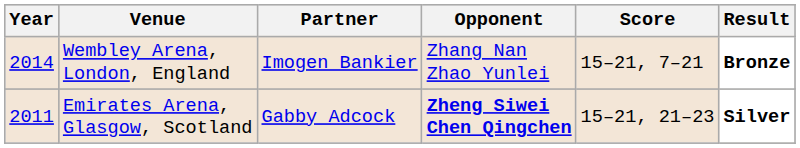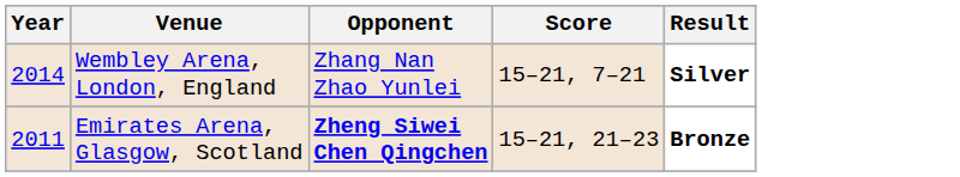- column: Partner | Imogen Bankier | Gabby Adcock
Wembley Arena, London, England | Result: Bronze -> Silver
Emirates Arena, Glasgow, Scotland | Result: Silver -> Bronze
